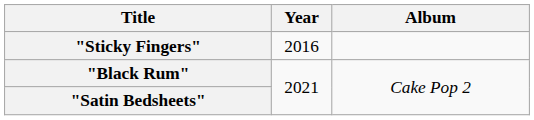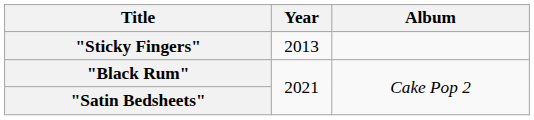"Sticky Fingers" | Year: 2016 -> 2013
